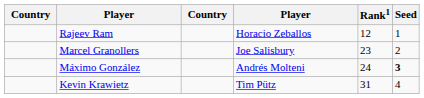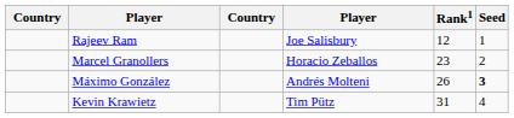Rajeev Ram | column 4: Horacio Zeballos -> Joe Salisbury
Marcel Granollers | column 4: Joe Salisbury -> Horacio Zeballos
Máximo González | Rank1: 24 -> 26
